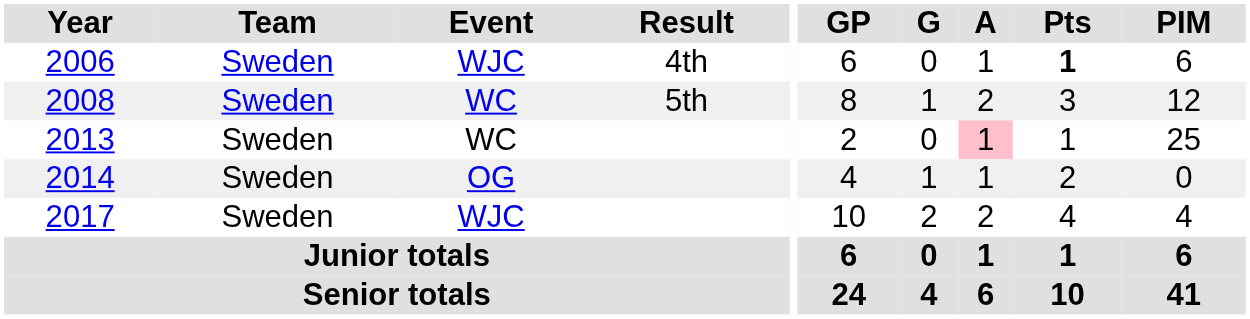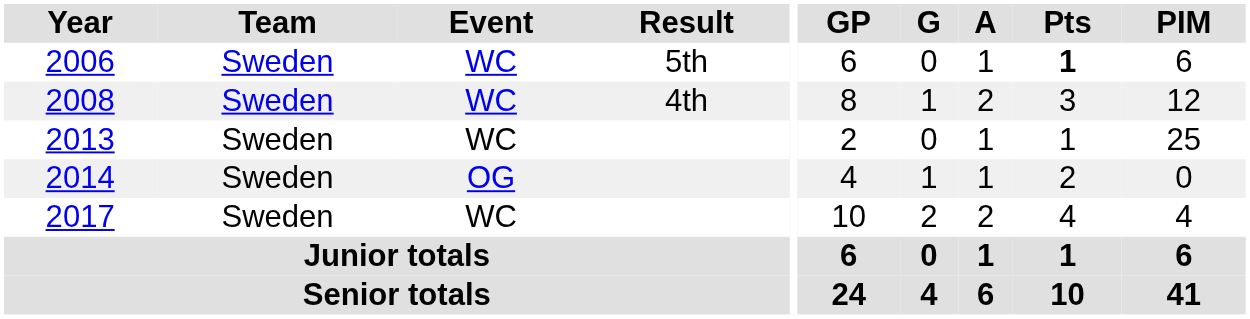2006 | Event: WJC -> WC
2006 | Result: 4th -> 5th
2008 | Result: 5th -> 4th
2013 | A: pink background -> no background
2017 | Event: WJC -> WC
